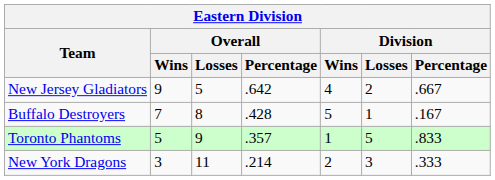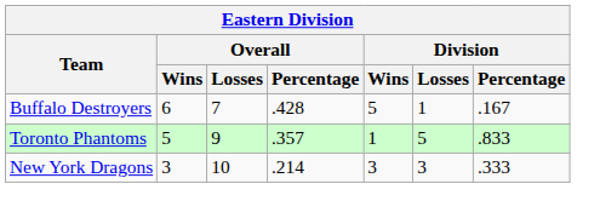- row: New Jersey Gladiators | 9 | 5 | .642 | 4 | 2 | .667
Buffalo Destroyers | Overall / Wins: 7 -> 6
Buffalo Destroyers | Overall / Losses: 8 -> 7
New York Dragons | Overall / Losses: 11 -> 10
New York Dragons | Division / Wins: 2 -> 3
